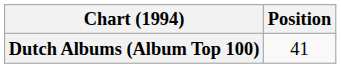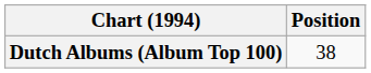Dutch Albums (Album Top 100) | Position: 41 -> 38
